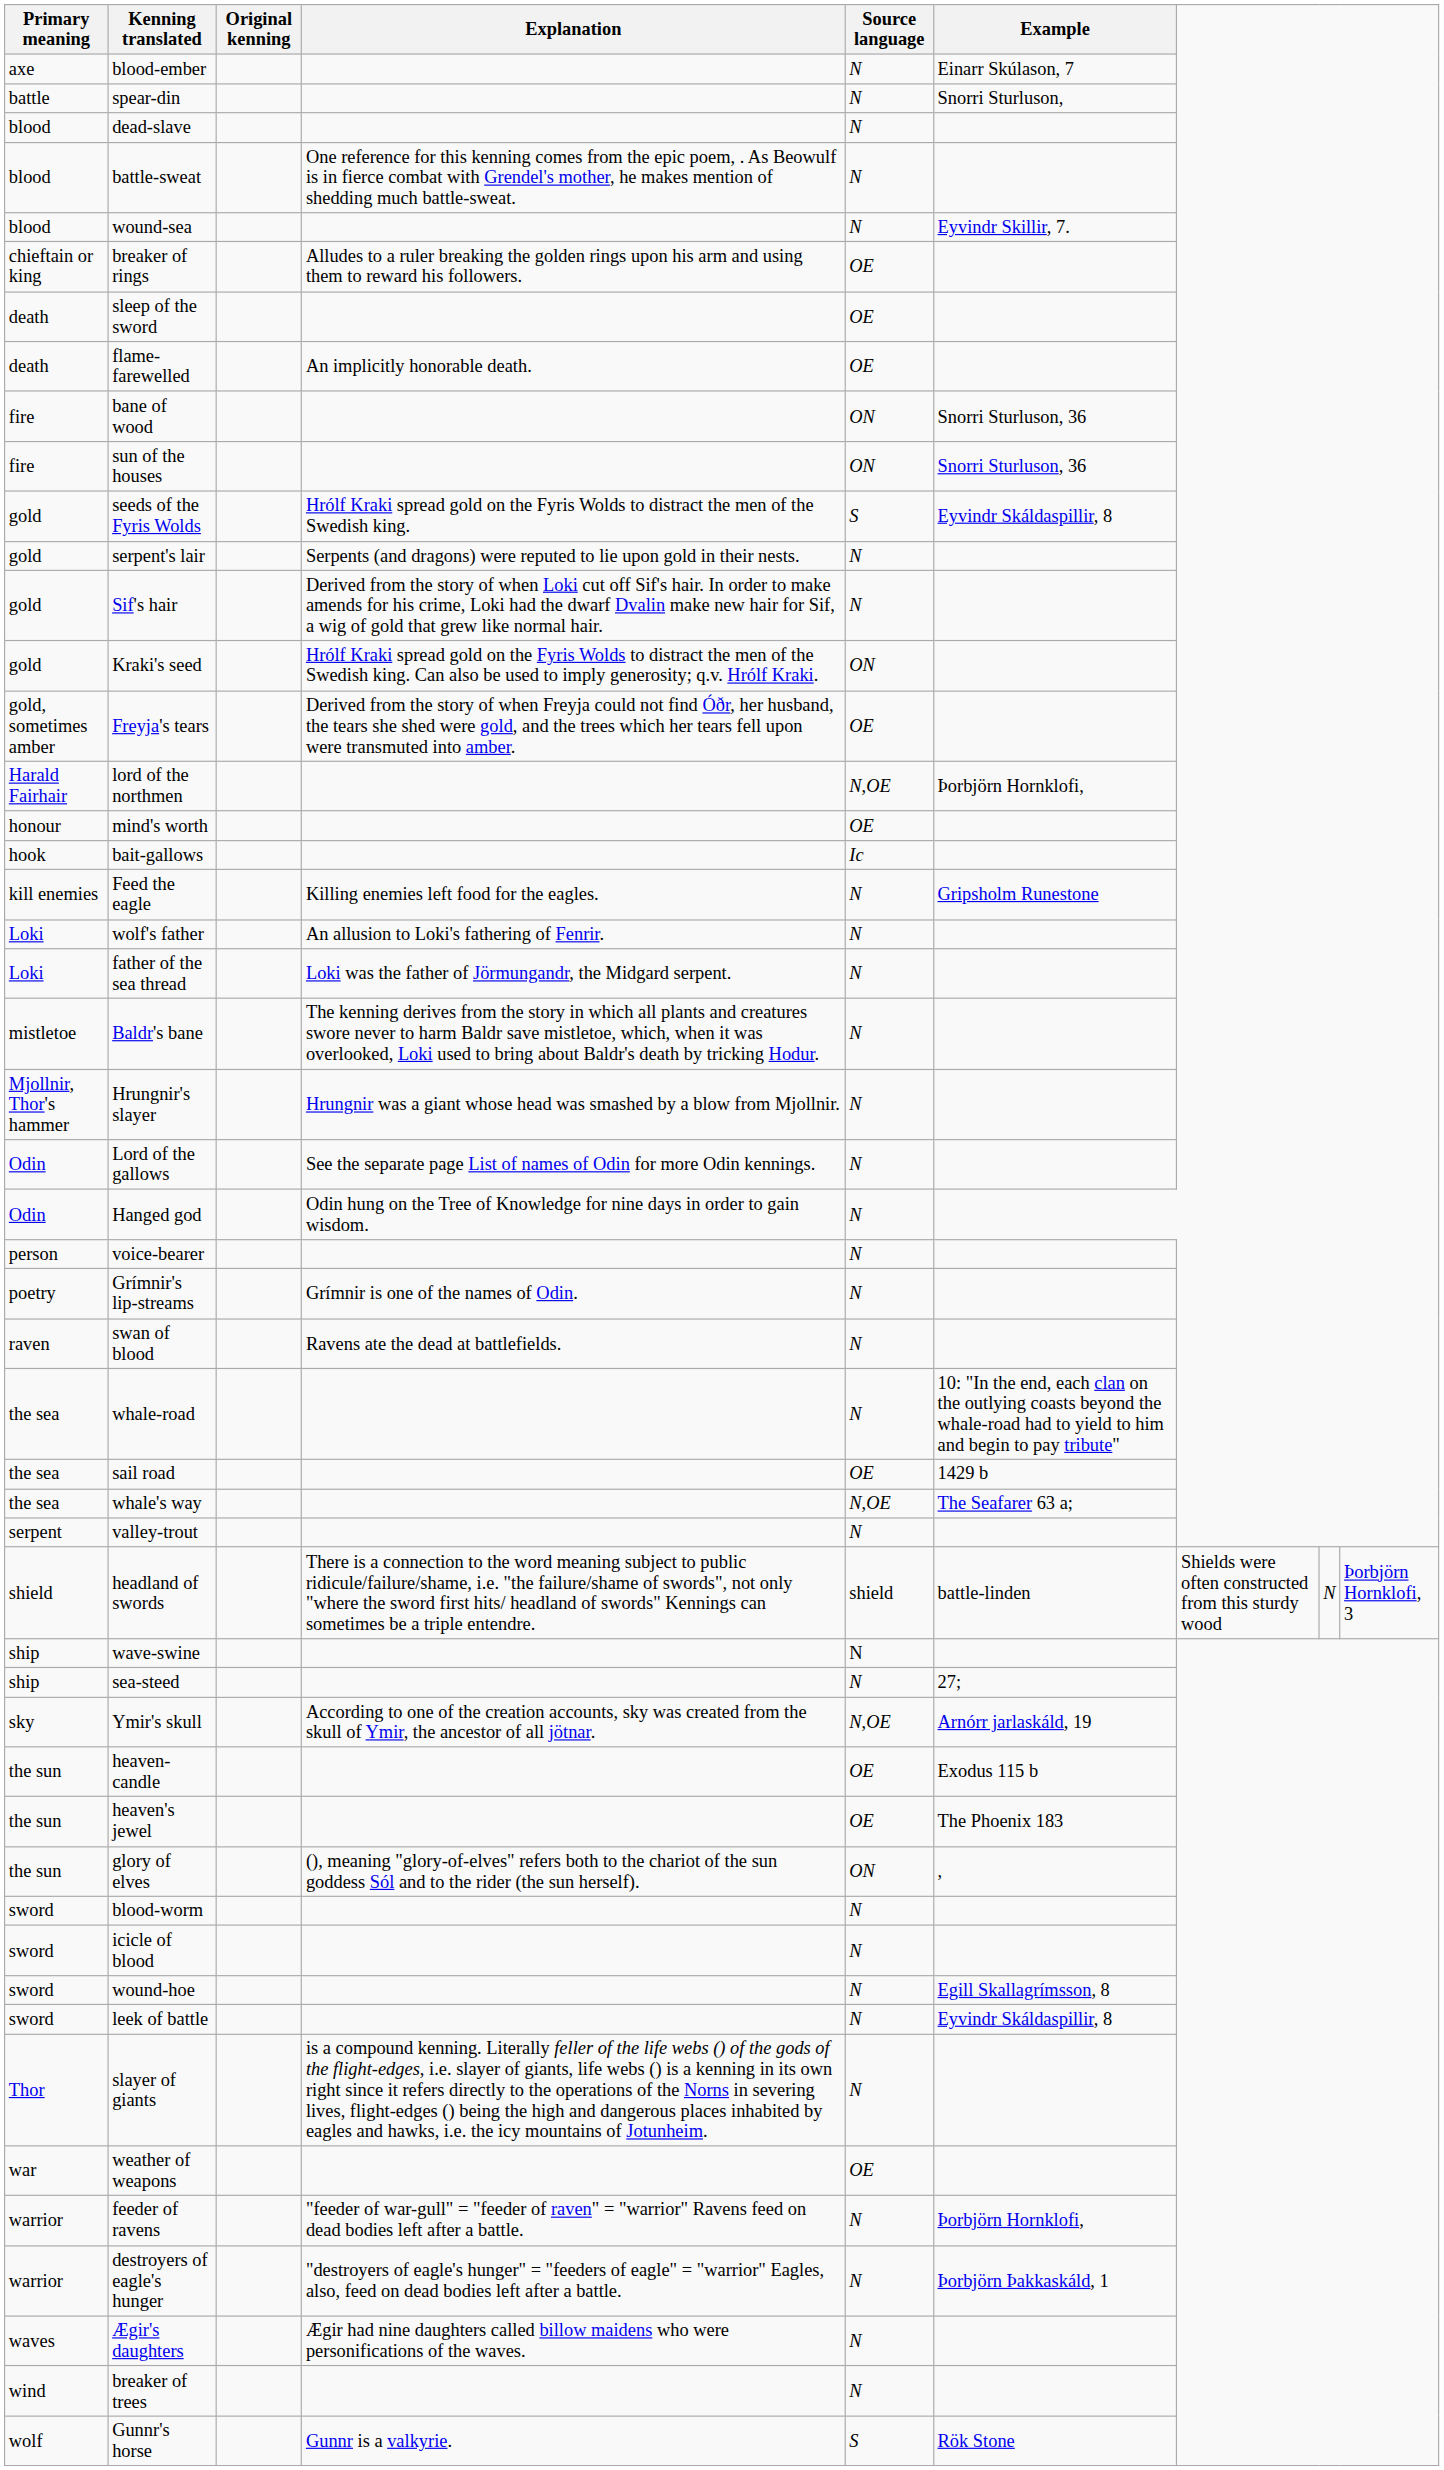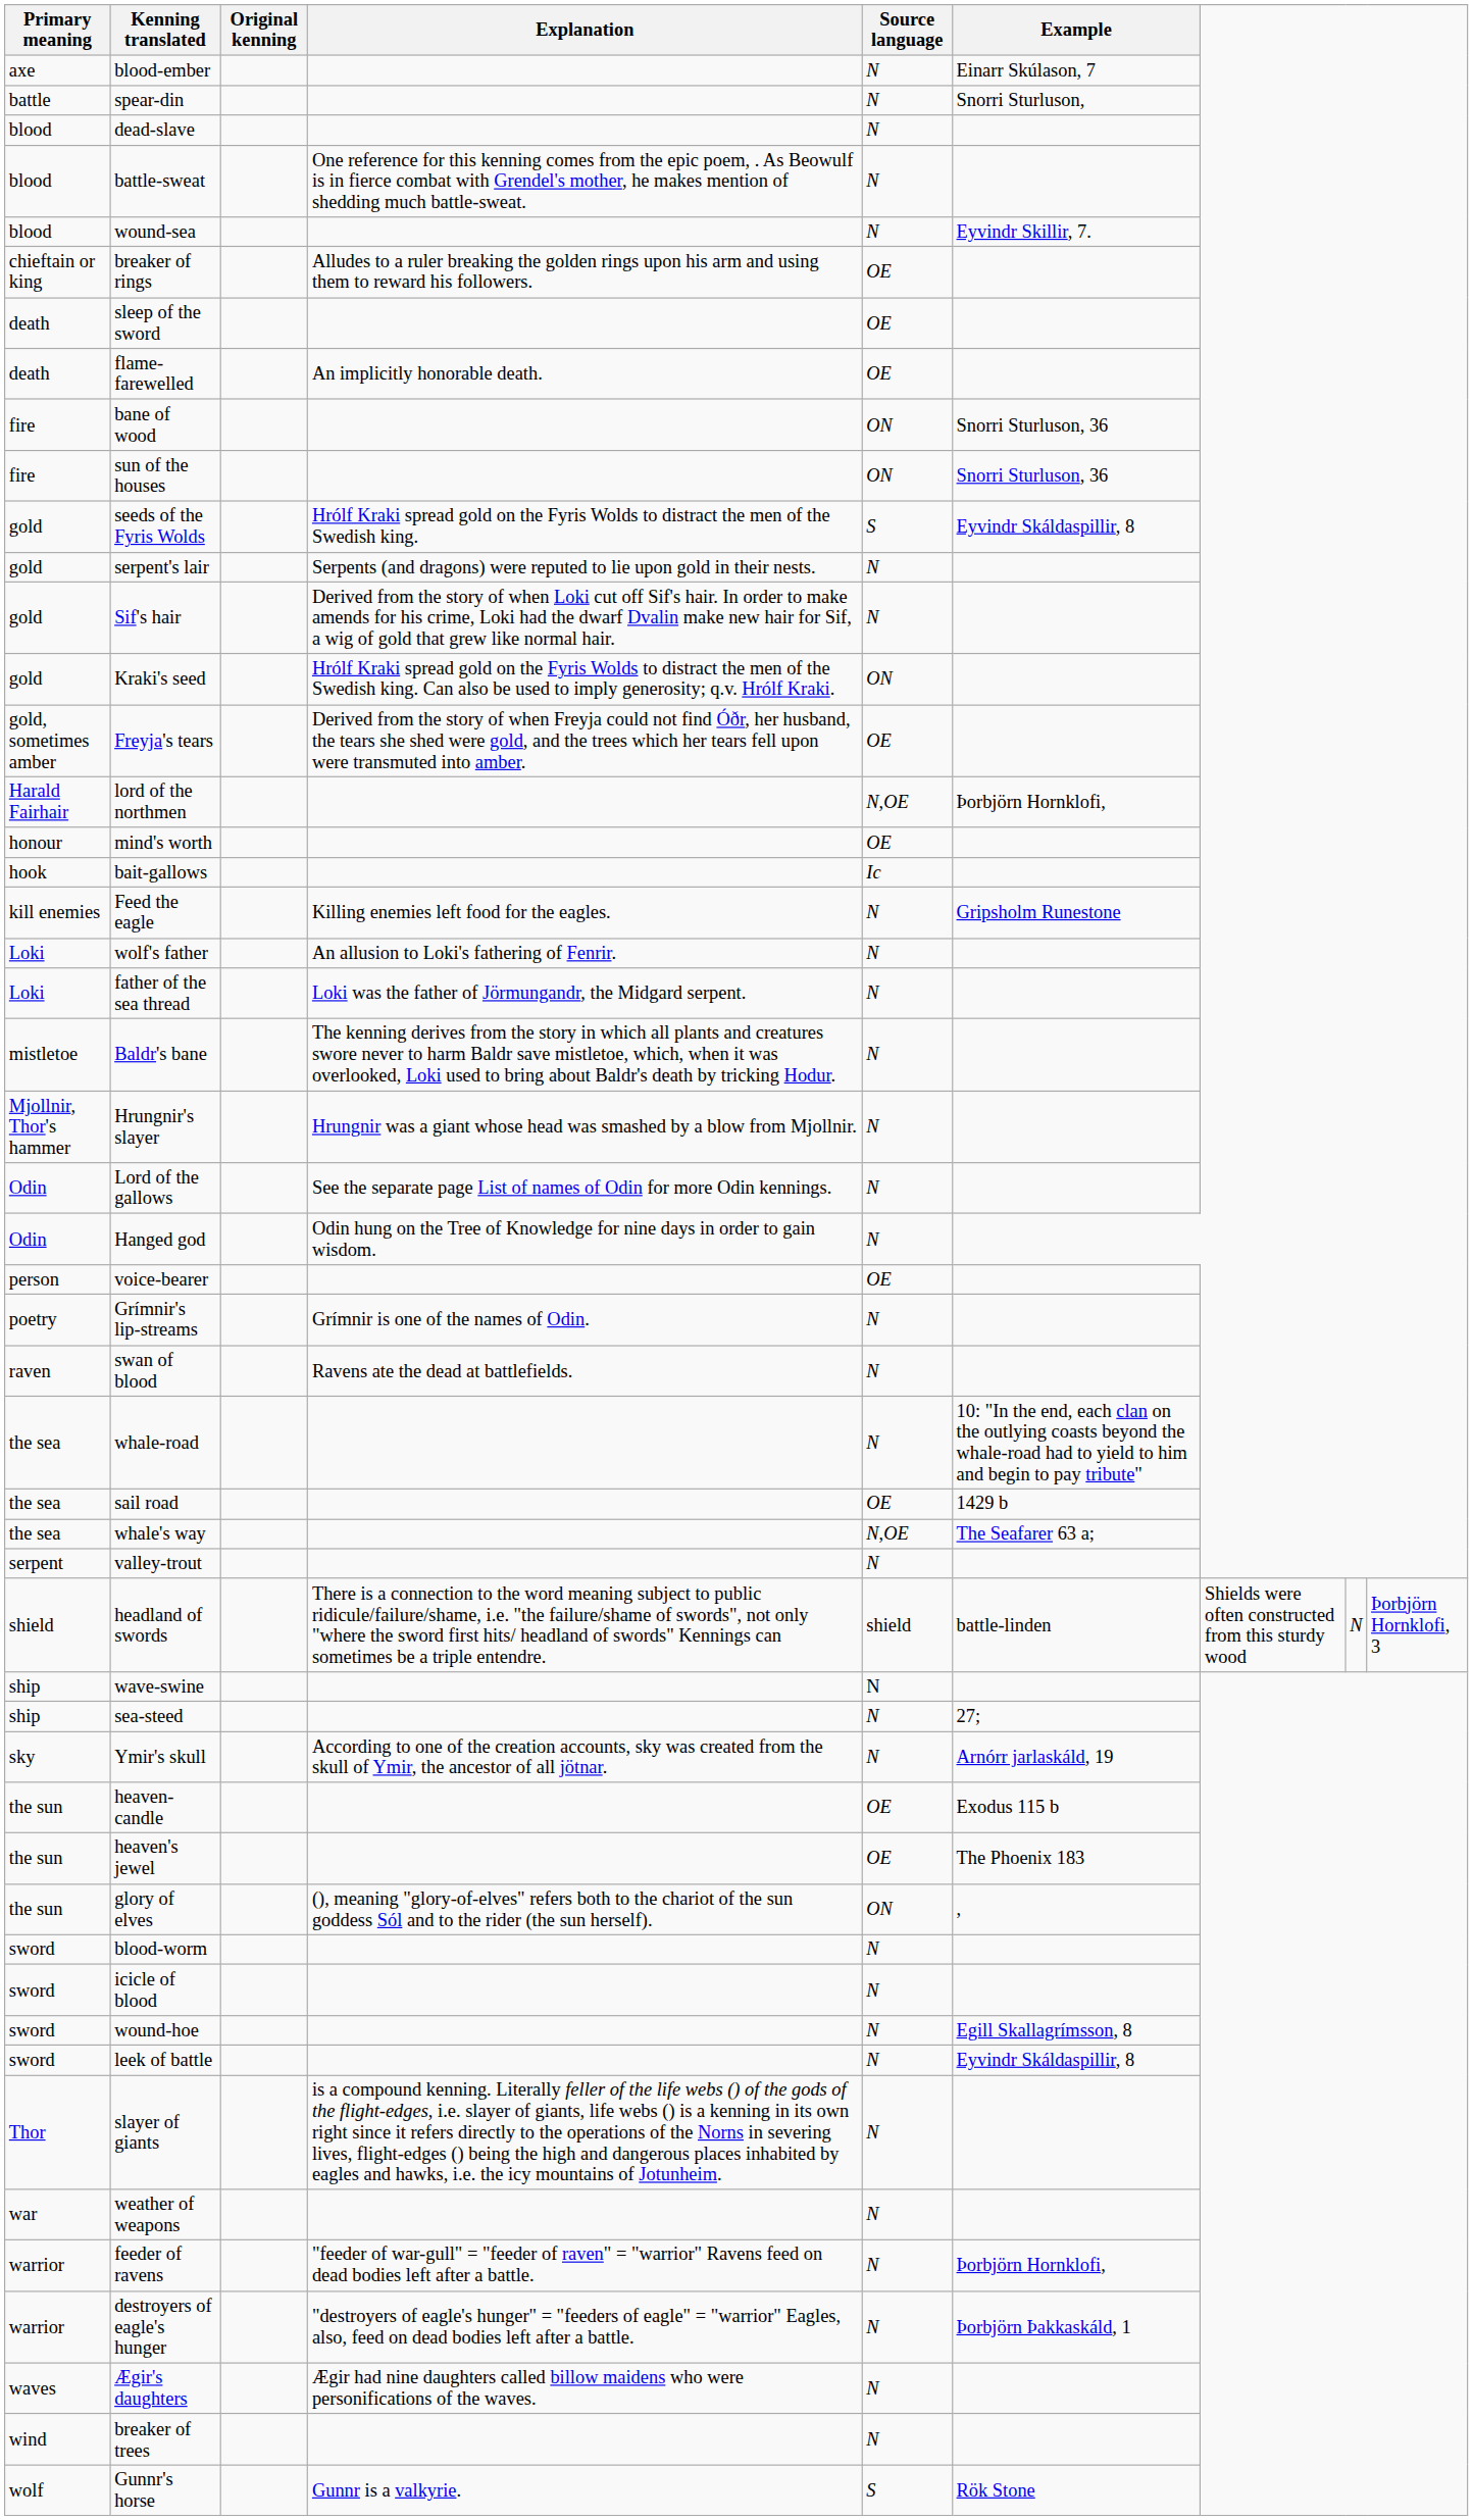voice-bearer | Source language: N -> OE
Ymir's skull | Source language: N,OE -> N
weather of weapons | Source language: OE -> N
